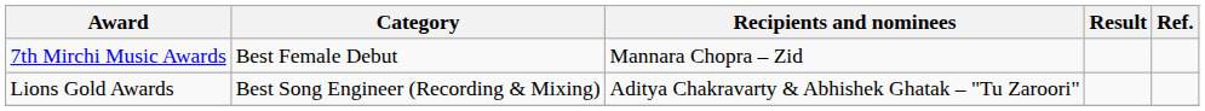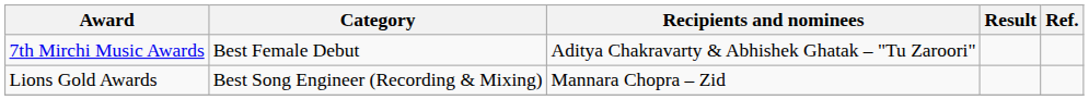7th Mirchi Music Awards | Recipients and nominees: Mannara Chopra – Zid -> Aditya Chakravarty & Abhishek Ghatak – "Tu Zaroori"
Lions Gold Awards | Recipients and nominees: Aditya Chakravarty & Abhishek Ghatak – "Tu Zaroori" -> Mannara Chopra – Zid
